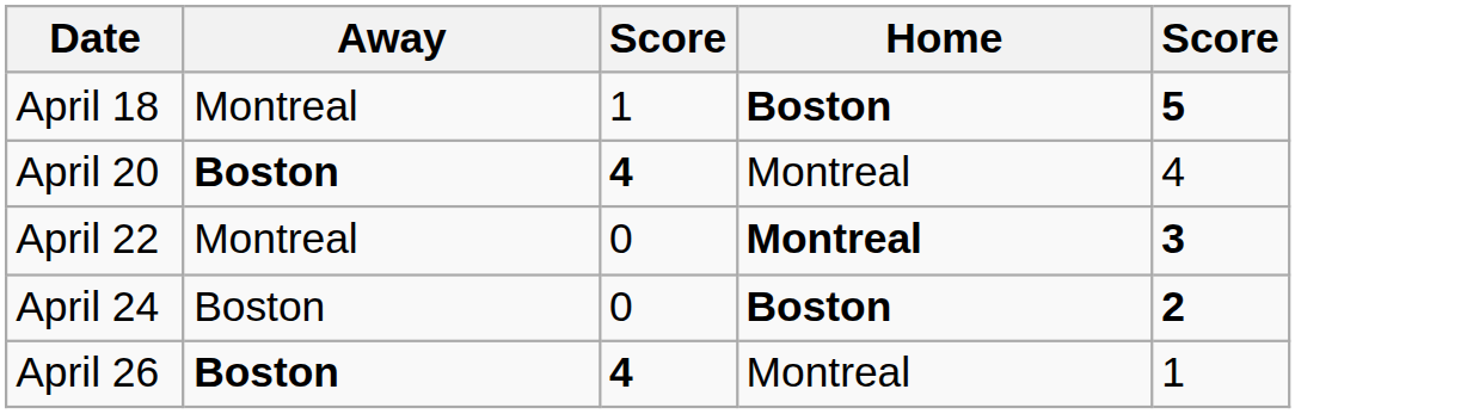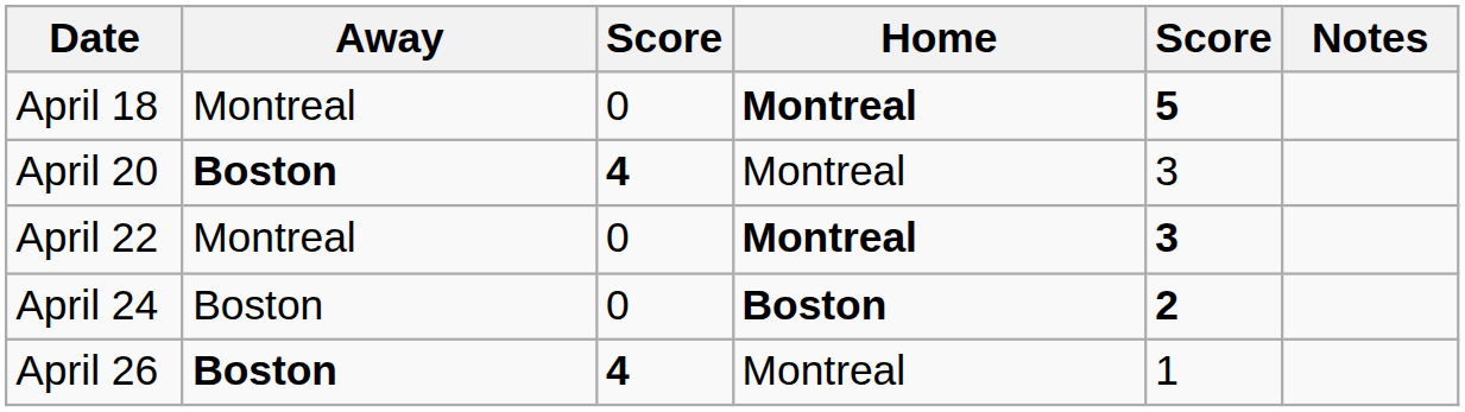+ column: Notes
April 18 | column 3: 1 -> 0
April 18 | Home: Boston -> Montreal
April 20 | column 5: 4 -> 3
